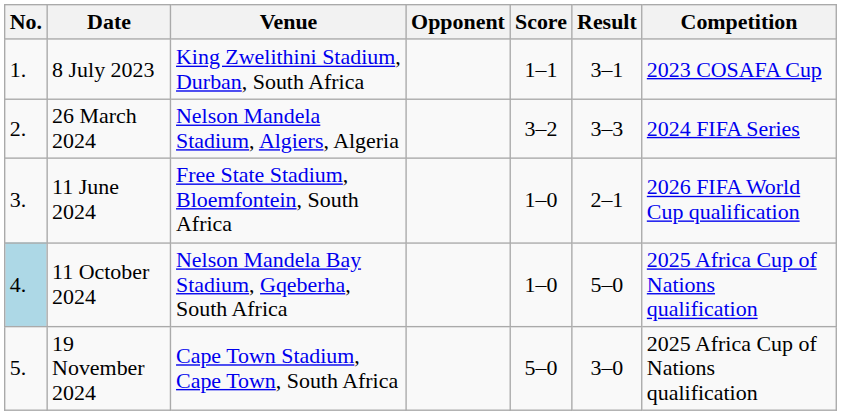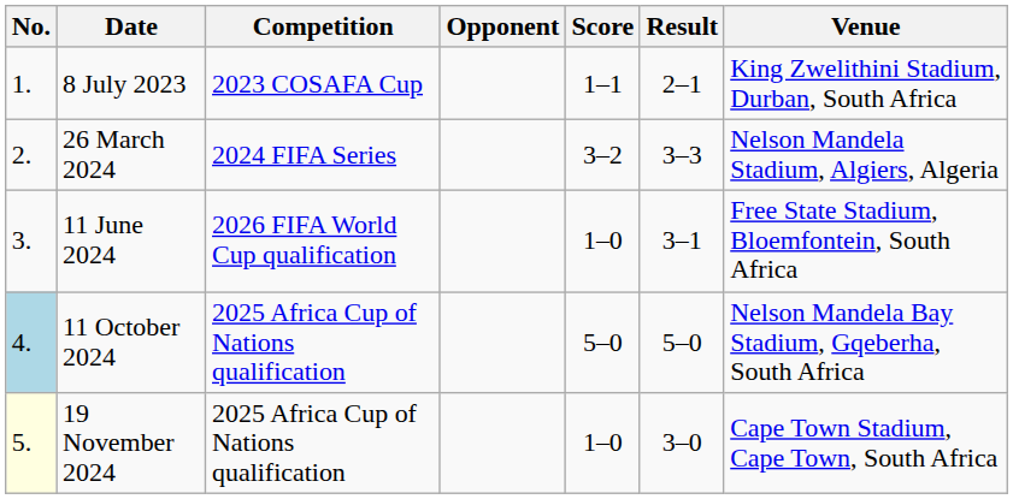columns swapped: Venue <-> Competition
8 July 2023 | Result: 3–1 -> 2–1
11 June 2024 | Result: 2–1 -> 3–1
11 October 2024 | Score: 1–0 -> 5–0
19 November 2024 | No.: no background -> lightyellow background
19 November 2024 | Score: 5–0 -> 1–0
